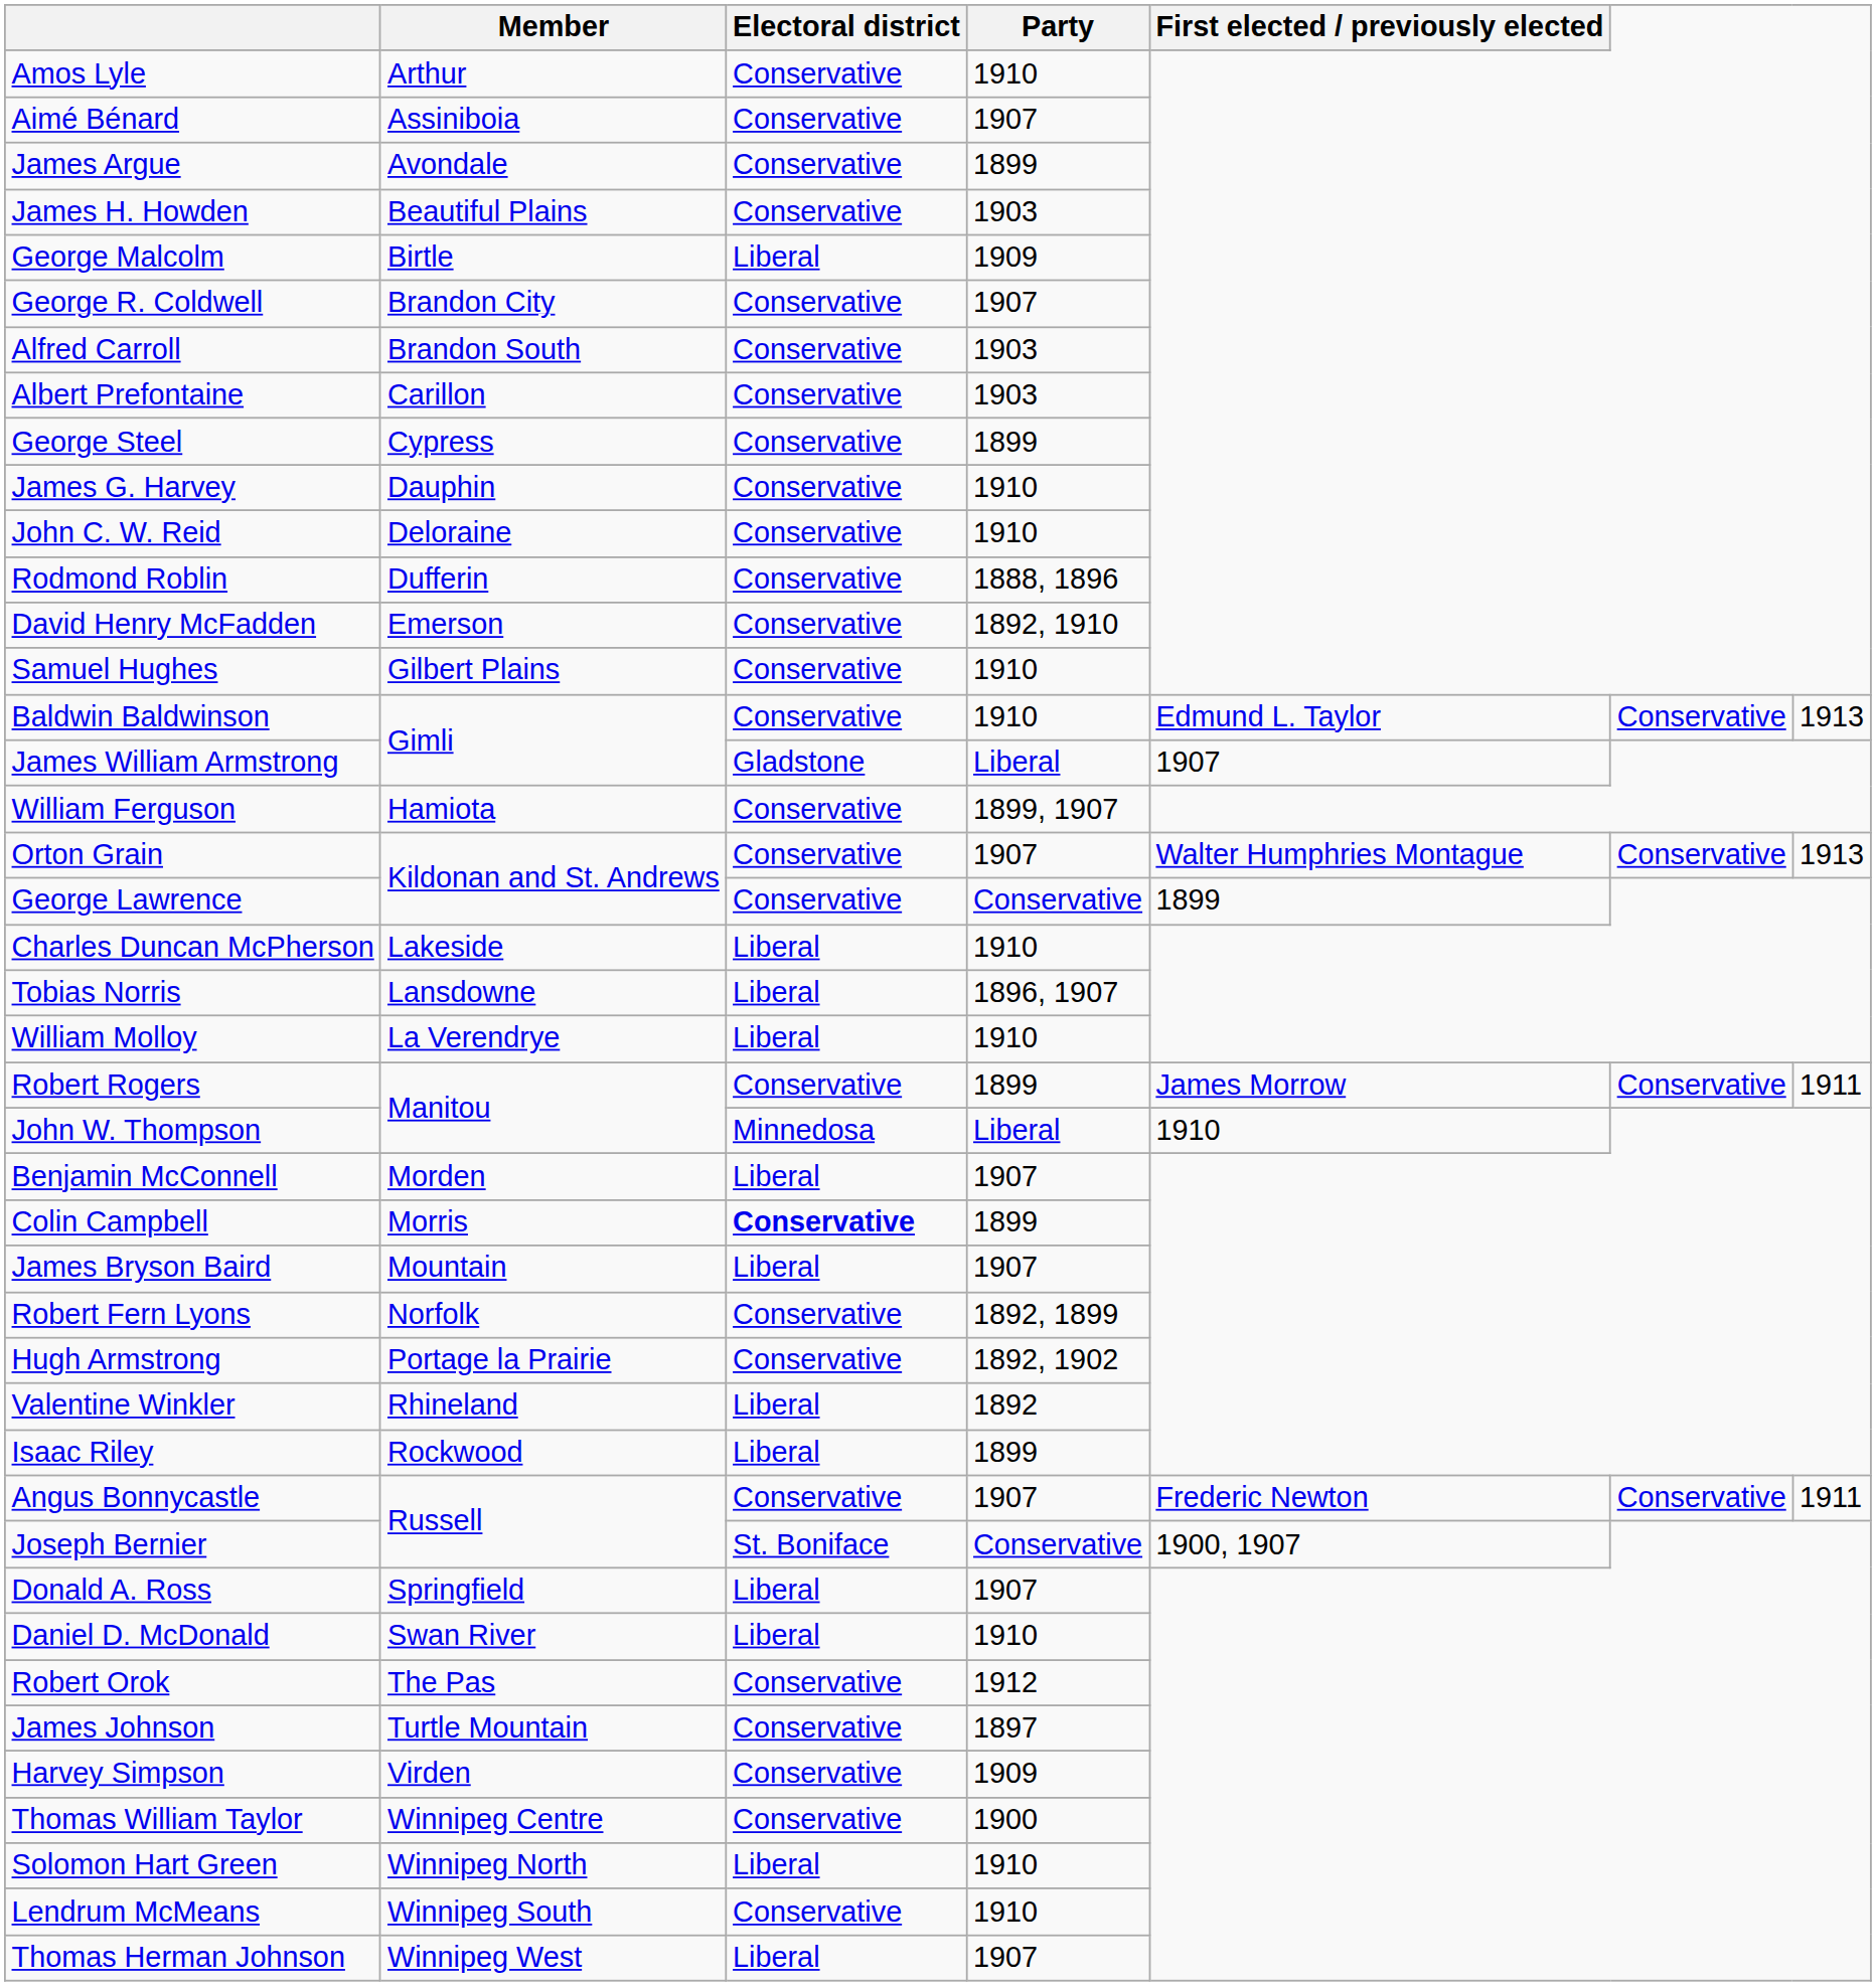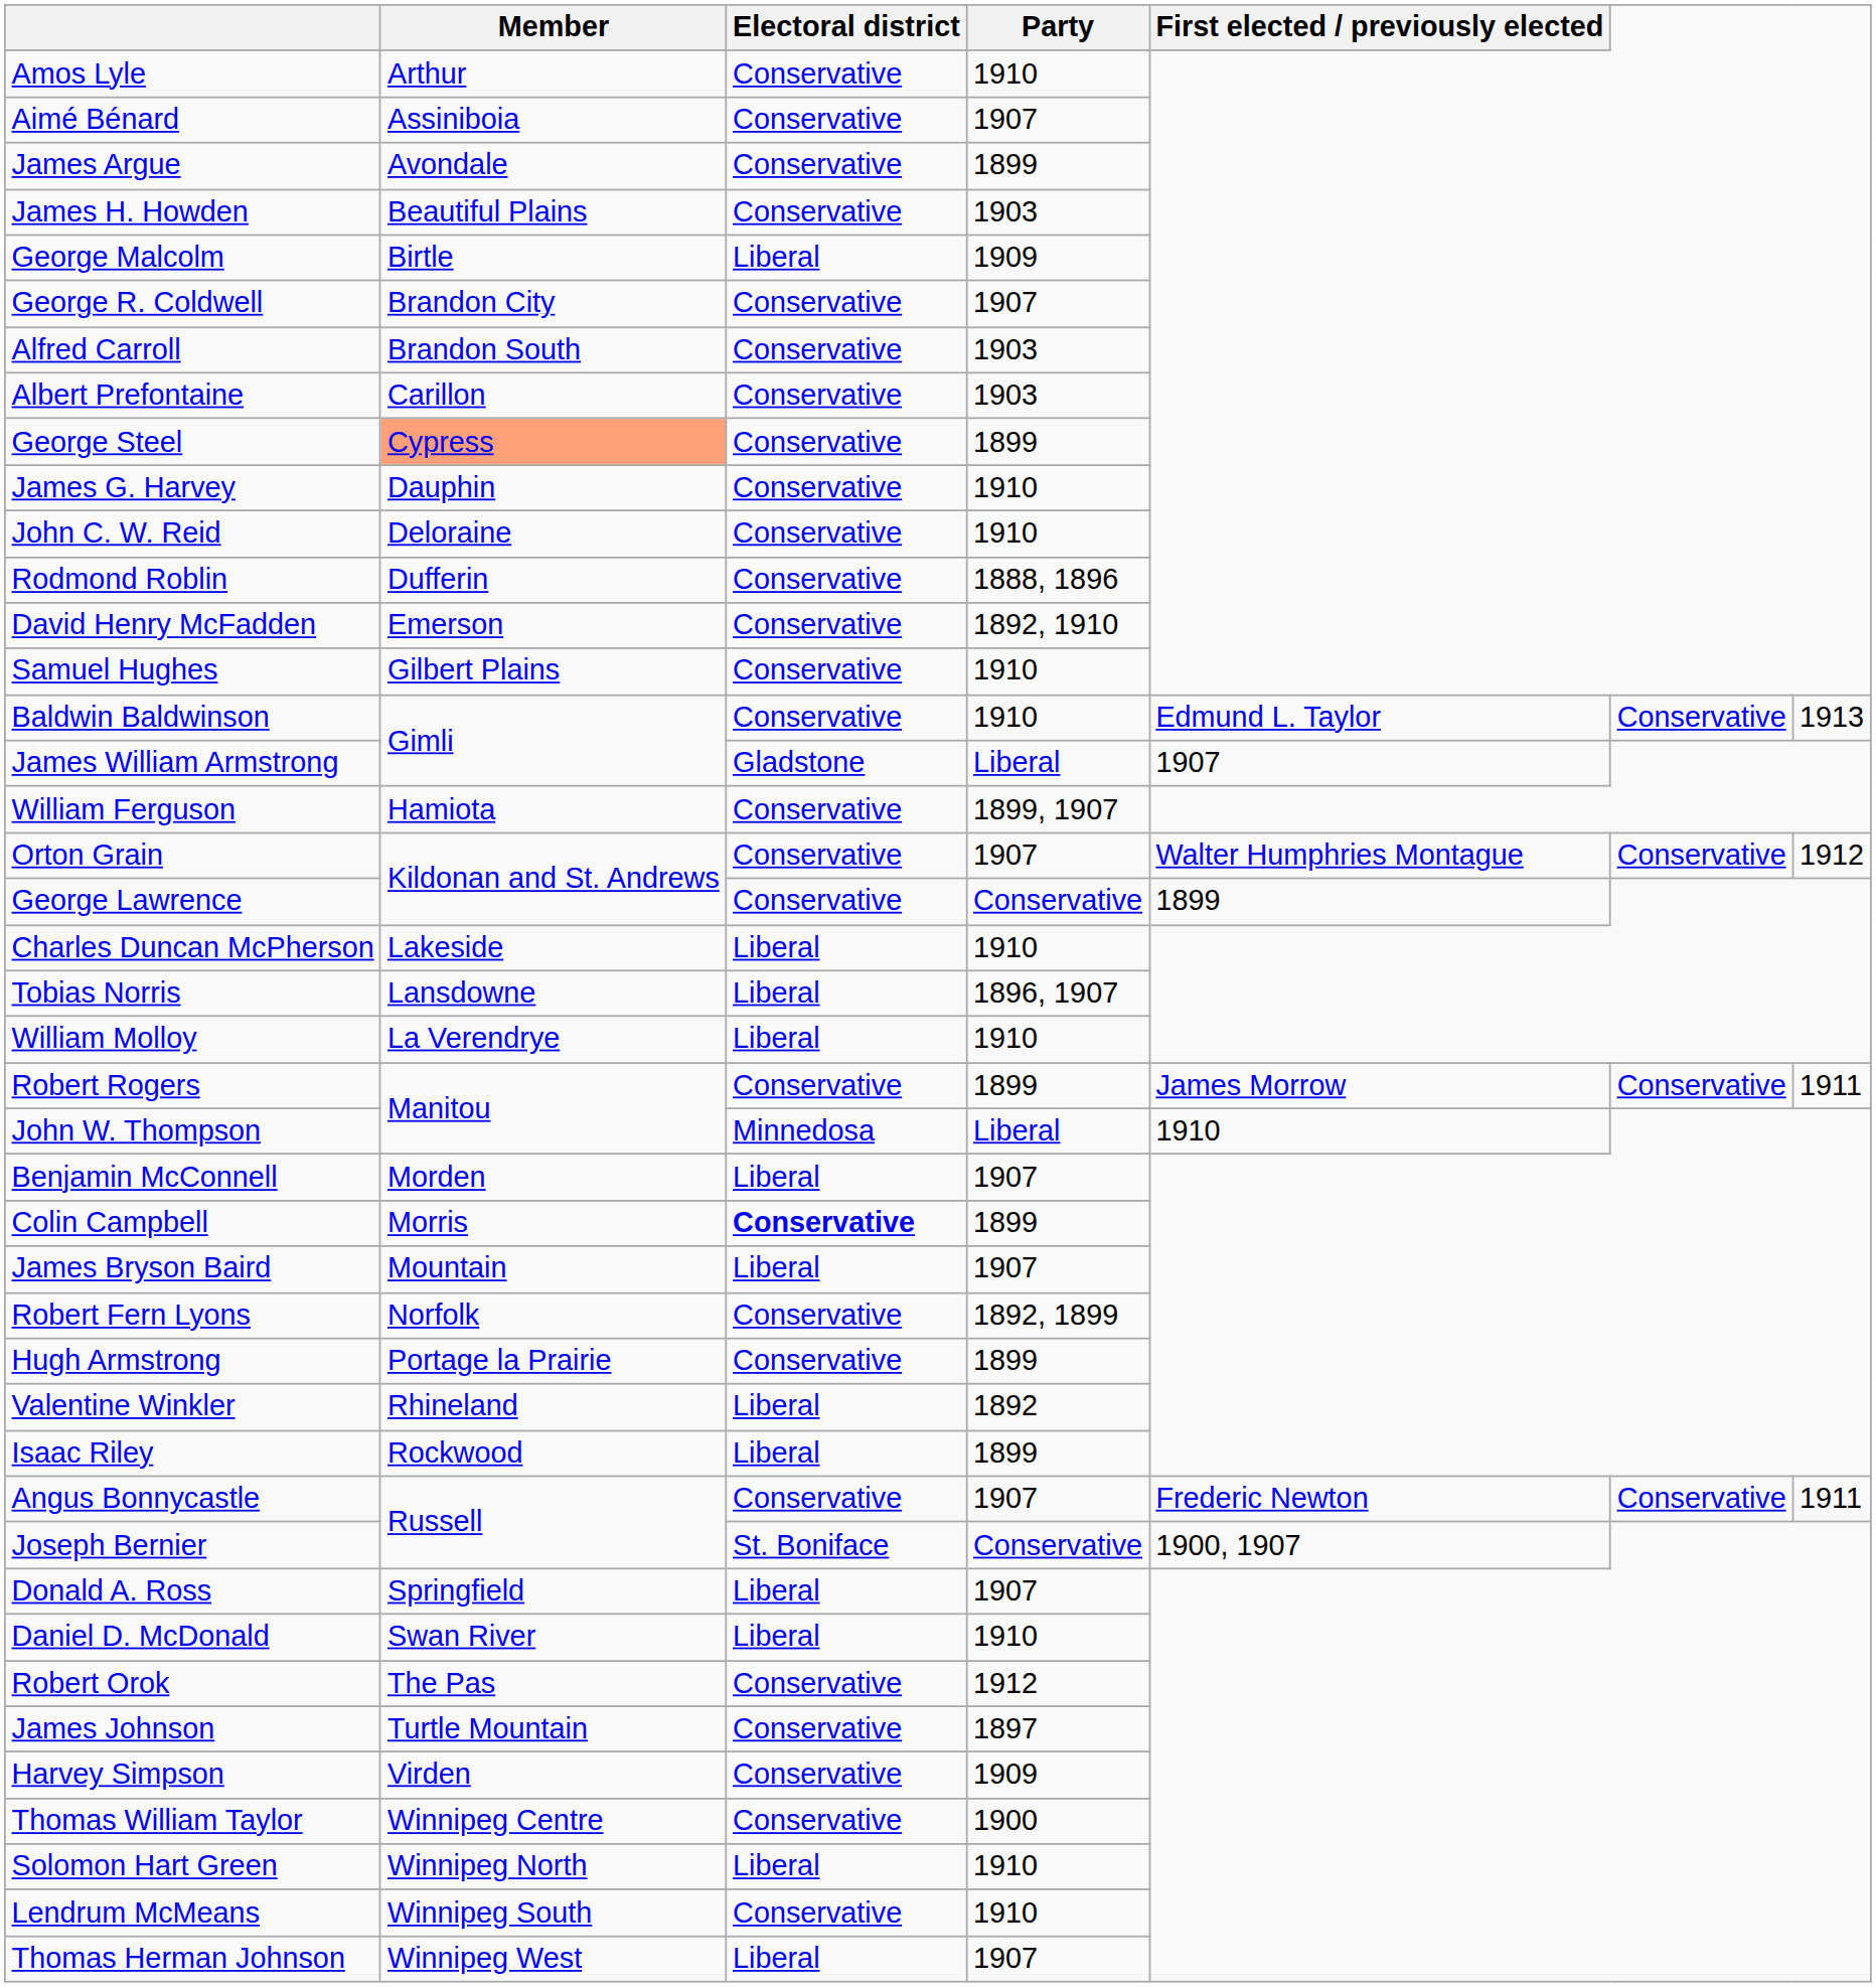George Steel | Member: no background -> lightsalmon background
Orton Grain | column 7: 1913 -> 1912
Hugh Armstrong | Party: 1892, 1902 -> 1899
